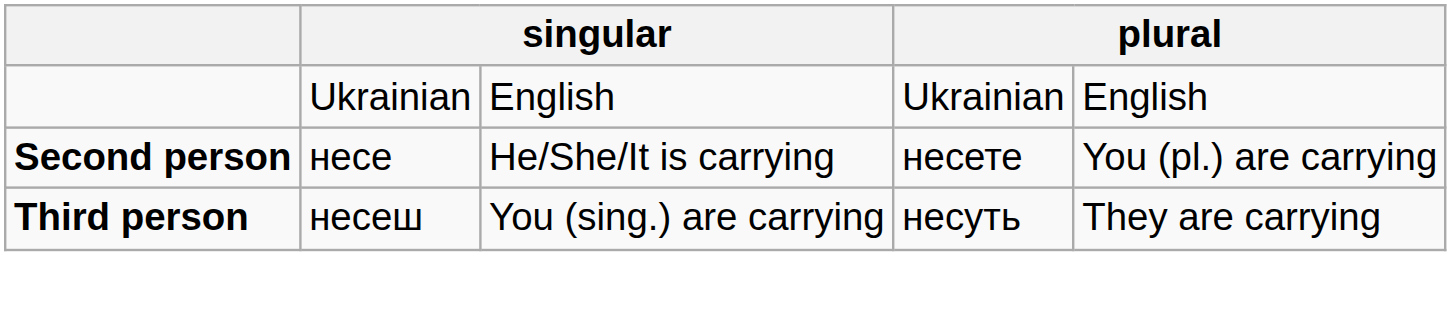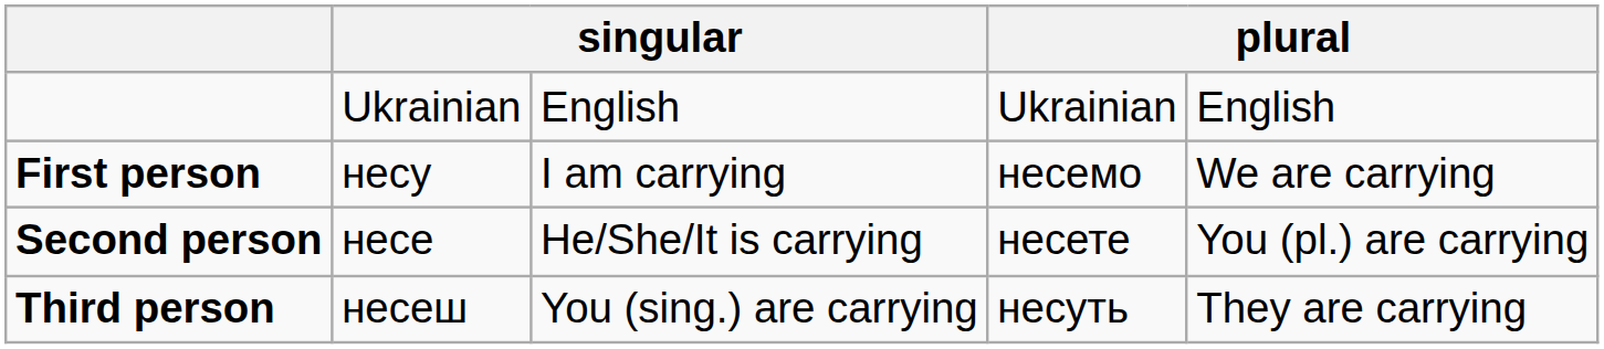+ row: First person | несу | I am carrying | несемо | We are carrying
